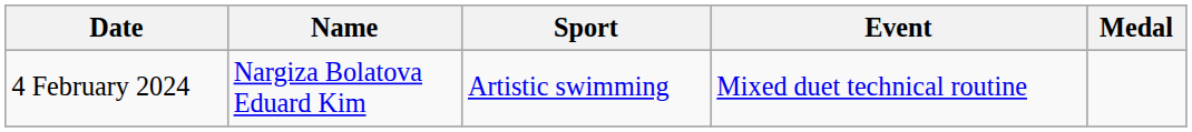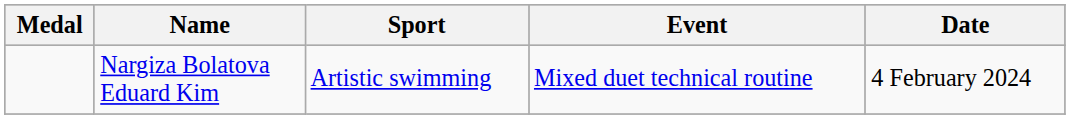columns swapped: Medal <-> Date
